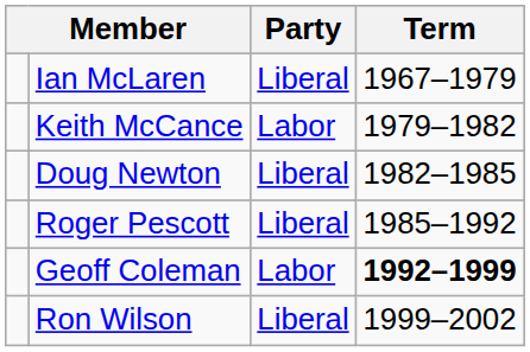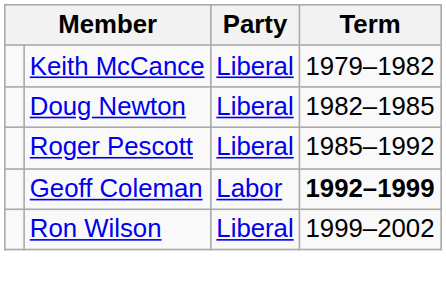- row: Ian McLaren | Liberal | 1967–1979
Keith McCance | Party: Labor -> Liberal
